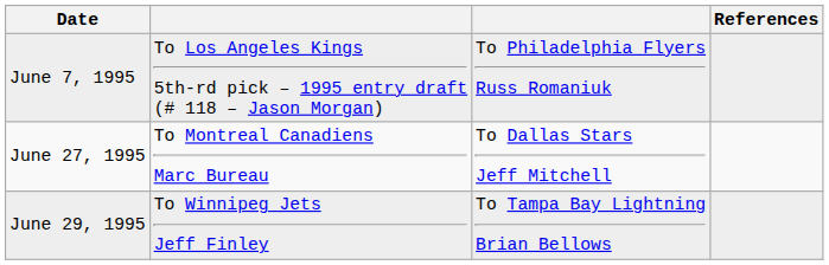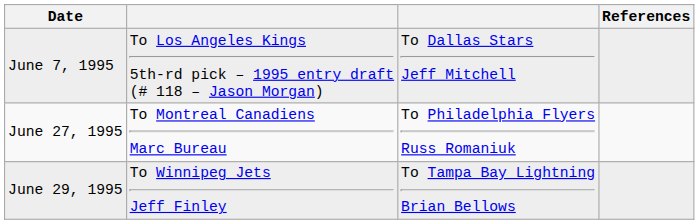June 7, 1995 | column 3: To Philadelphia Flyers Russ Romaniuk -> To Dallas Stars Jeff Mitchell
June 27, 1995 | column 3: To Dallas Stars Jeff Mitchell -> To Philadelphia Flyers Russ Romaniuk
